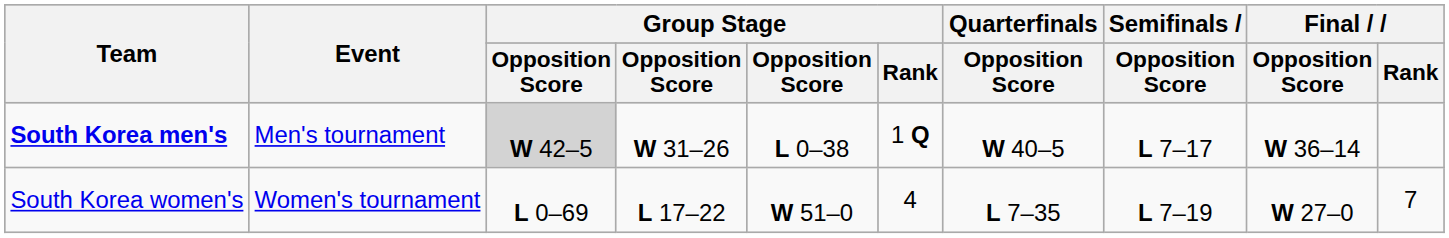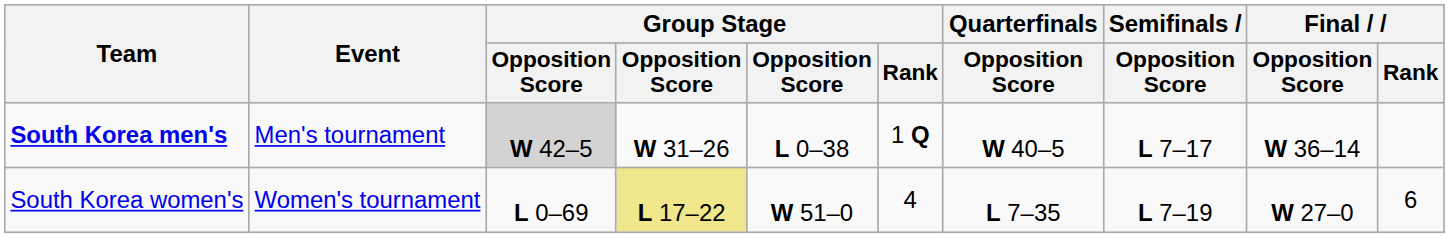South Korea women's | column 4: no background -> khaki background
South Korea women's | Final / Rank: 7 -> 6
